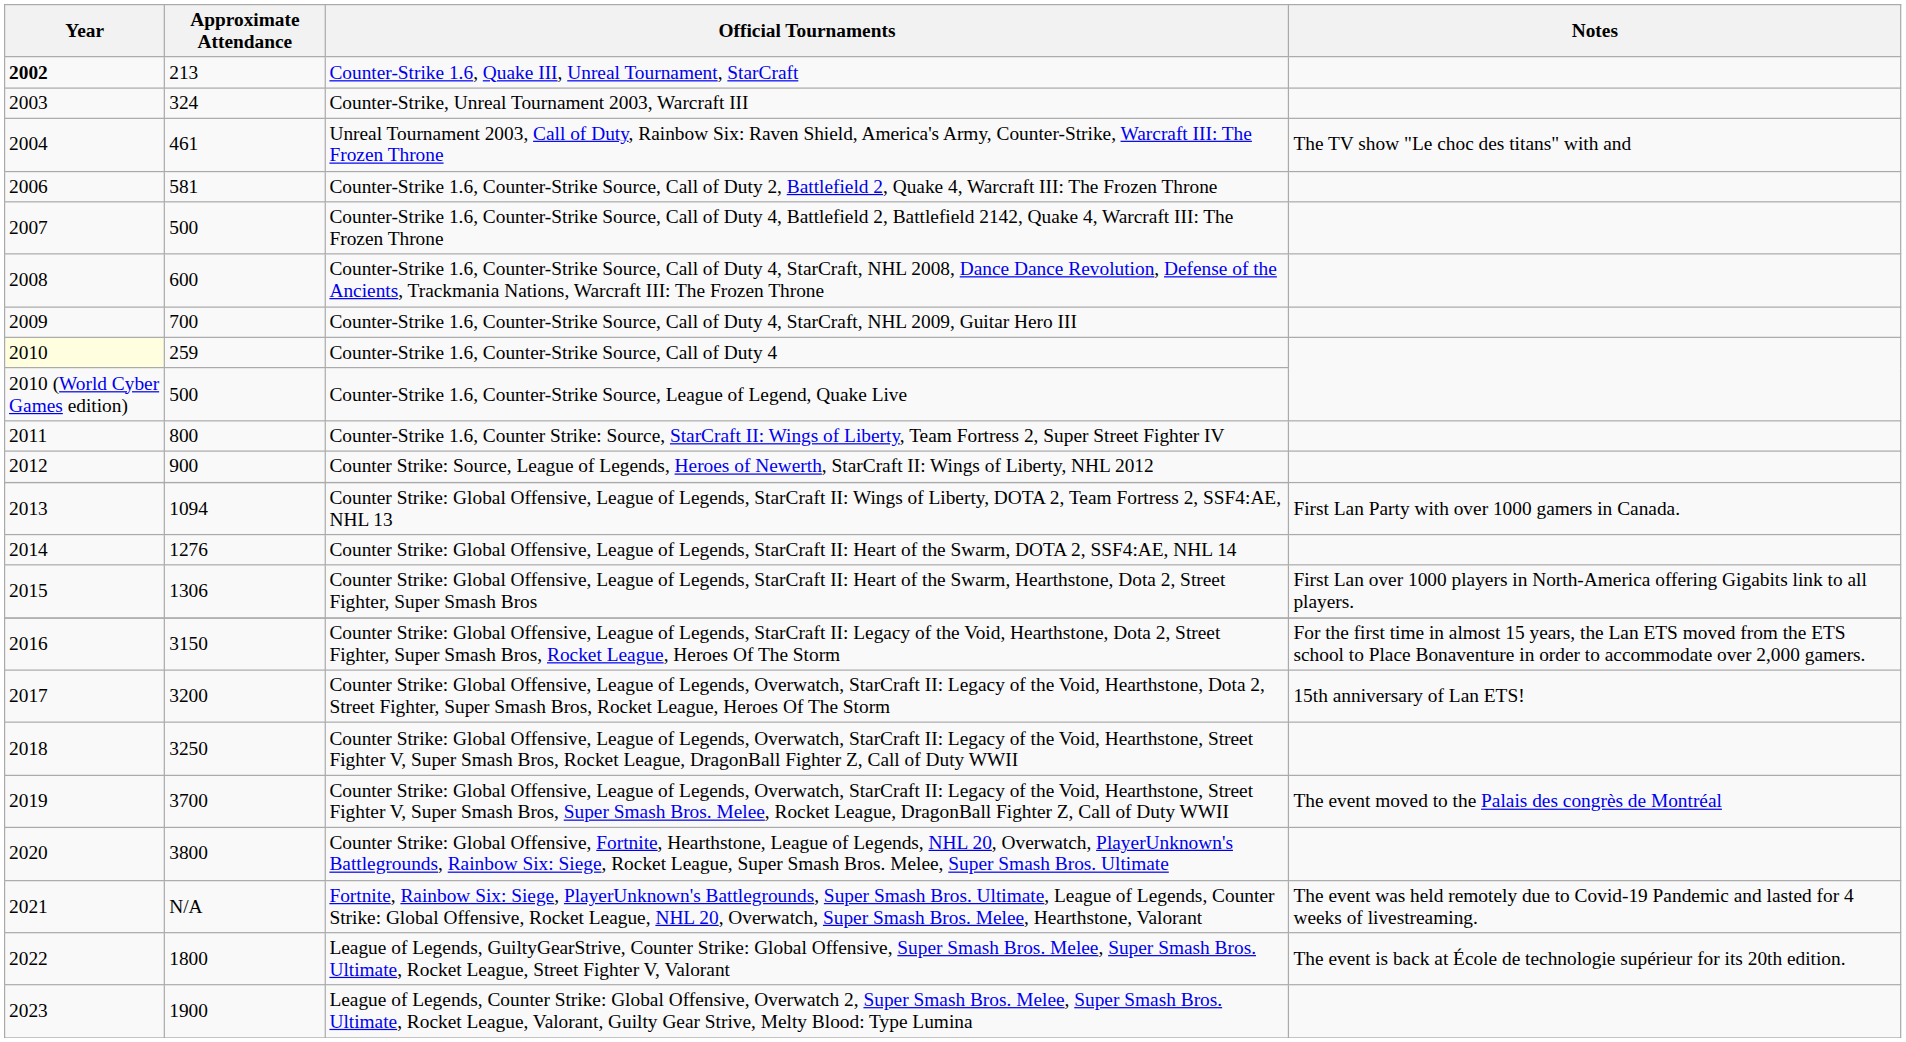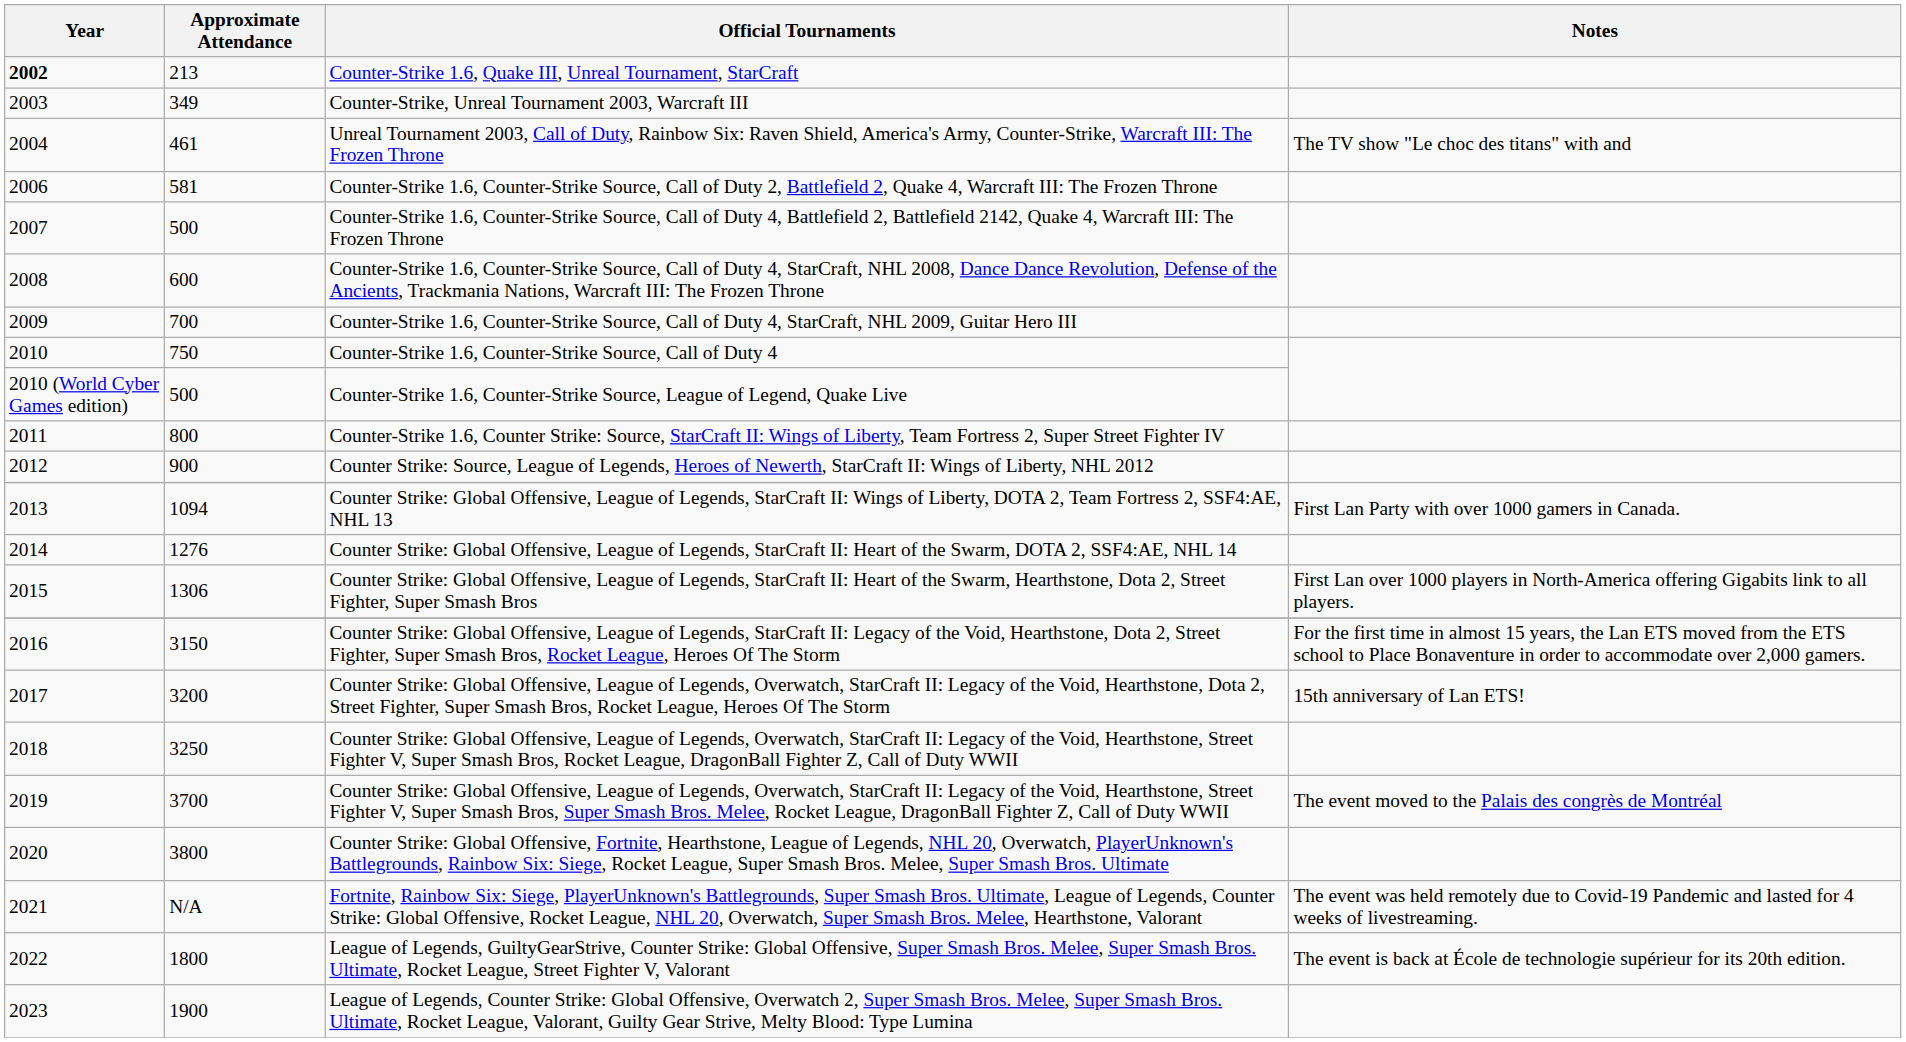Counter-Strike, Unreal Tournament 2003, Warcraft III | Approximate Attendance: 324 -> 349
Counter-Strike 1.6, Counter-Strike Source, Call of Duty 4 | Year: lightyellow background -> no background
Counter-Strike 1.6, Counter-Strike Source, Call of Duty 4 | Approximate Attendance: 259 -> 750
